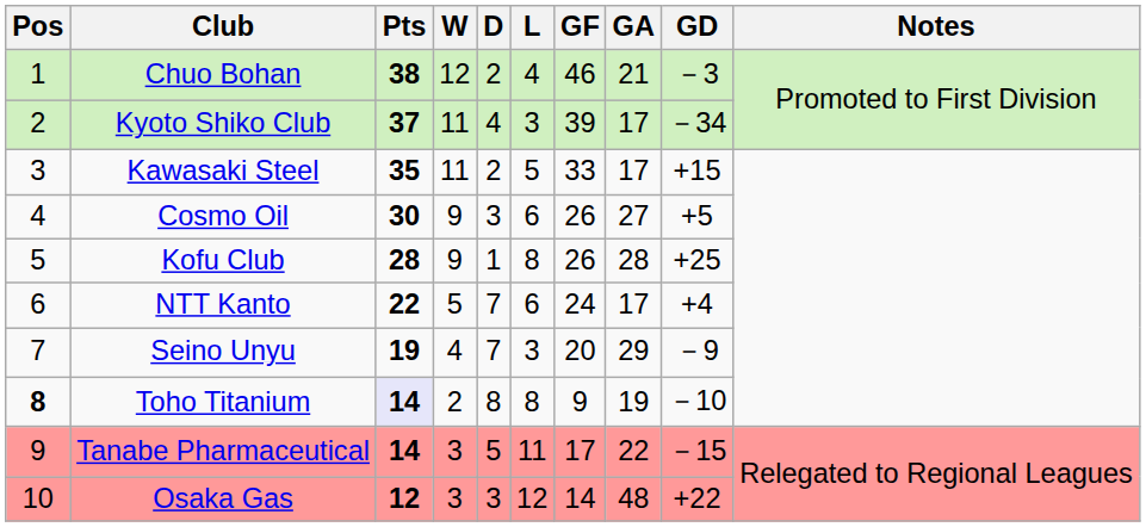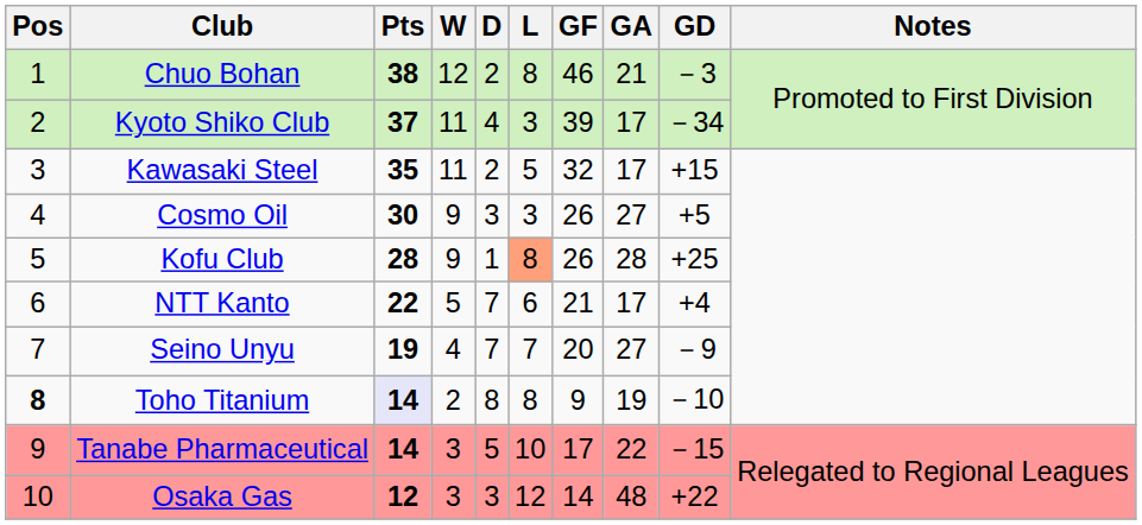Chuo Bohan | L: 4 -> 8
Kawasaki Steel | GF: 33 -> 32
Cosmo Oil | L: 6 -> 3
Kofu Club | L: no background -> lightsalmon background
NTT Kanto | GF: 24 -> 21
Seino Unyu | L: 3 -> 7
Seino Unyu | GA: 29 -> 27
Tanabe Pharmaceutical | L: 11 -> 10
